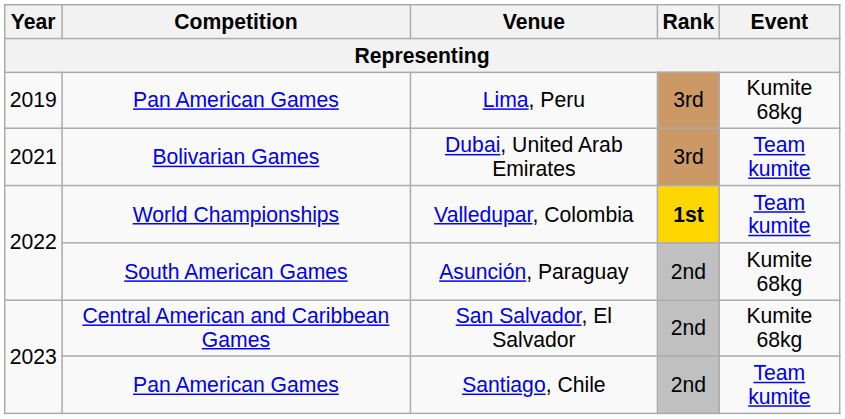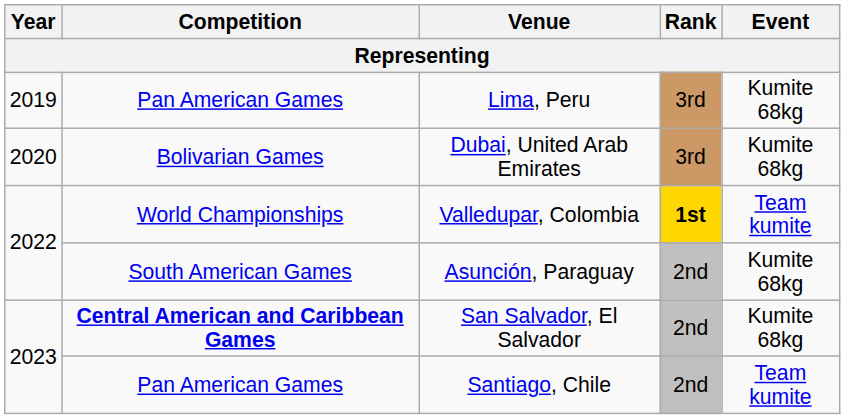Dubai, United Arab Emirates | Year: 2021 -> 2020
Dubai, United Arab Emirates | Event: Team kumite -> Kumite 68kg
San Salvador, El Salvador | Competition: normal -> bold
